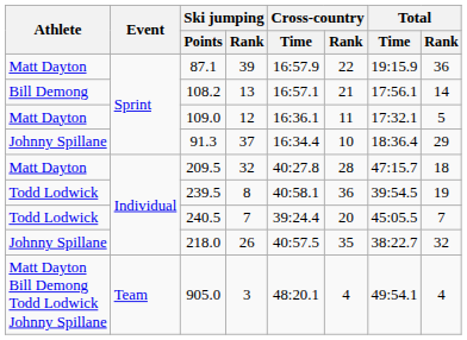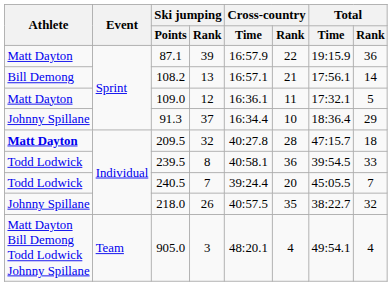209.5 | Athlete: normal -> bold
239.5 | Total / Rank: 19 -> 33
